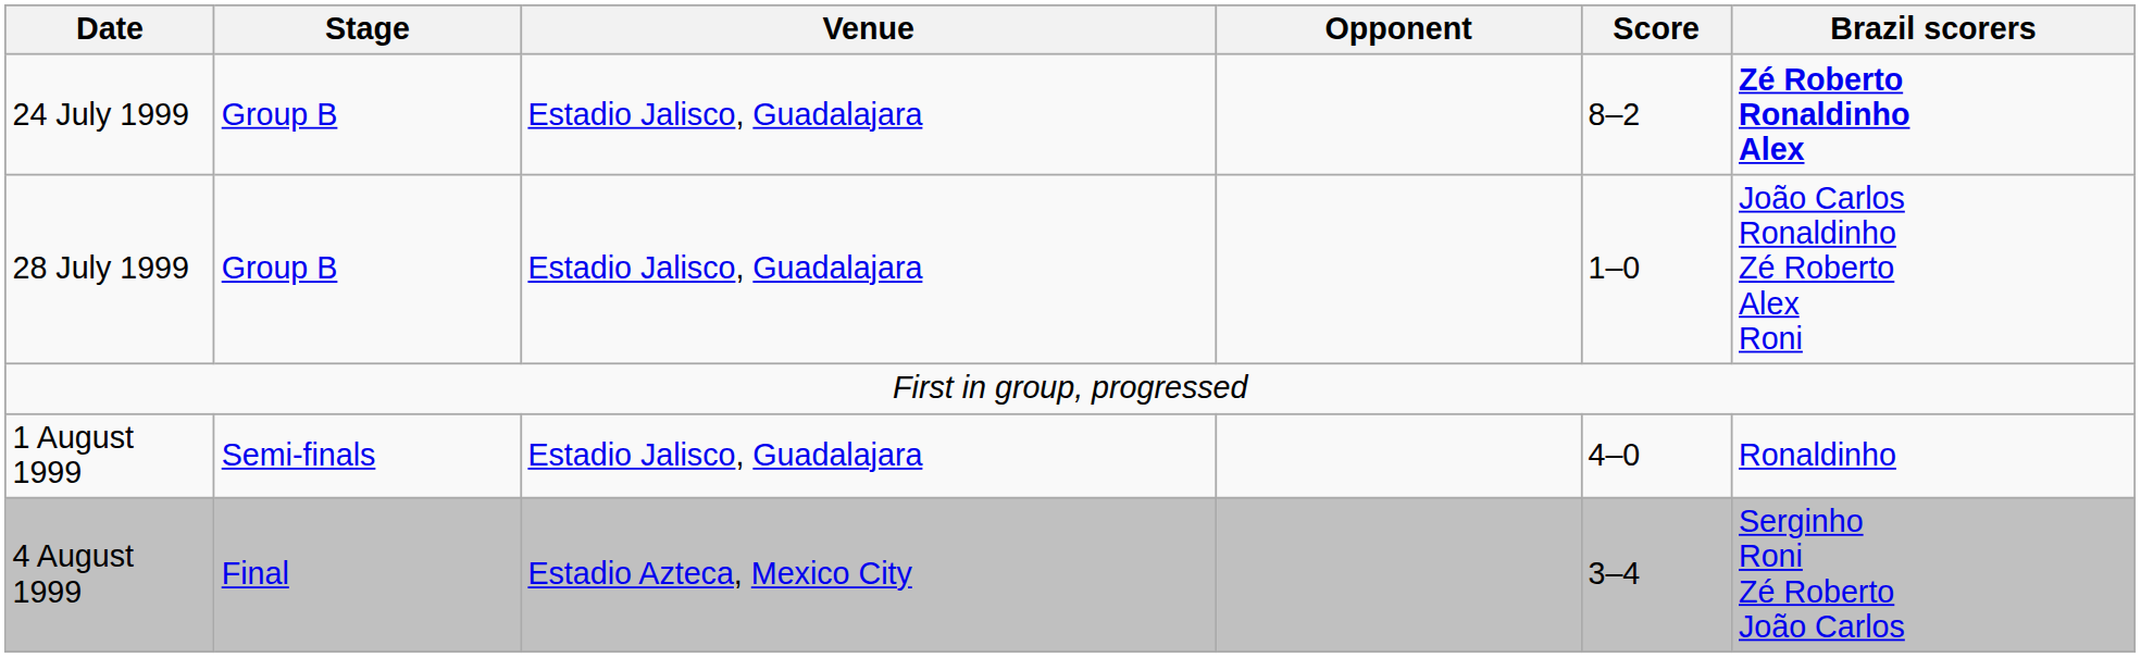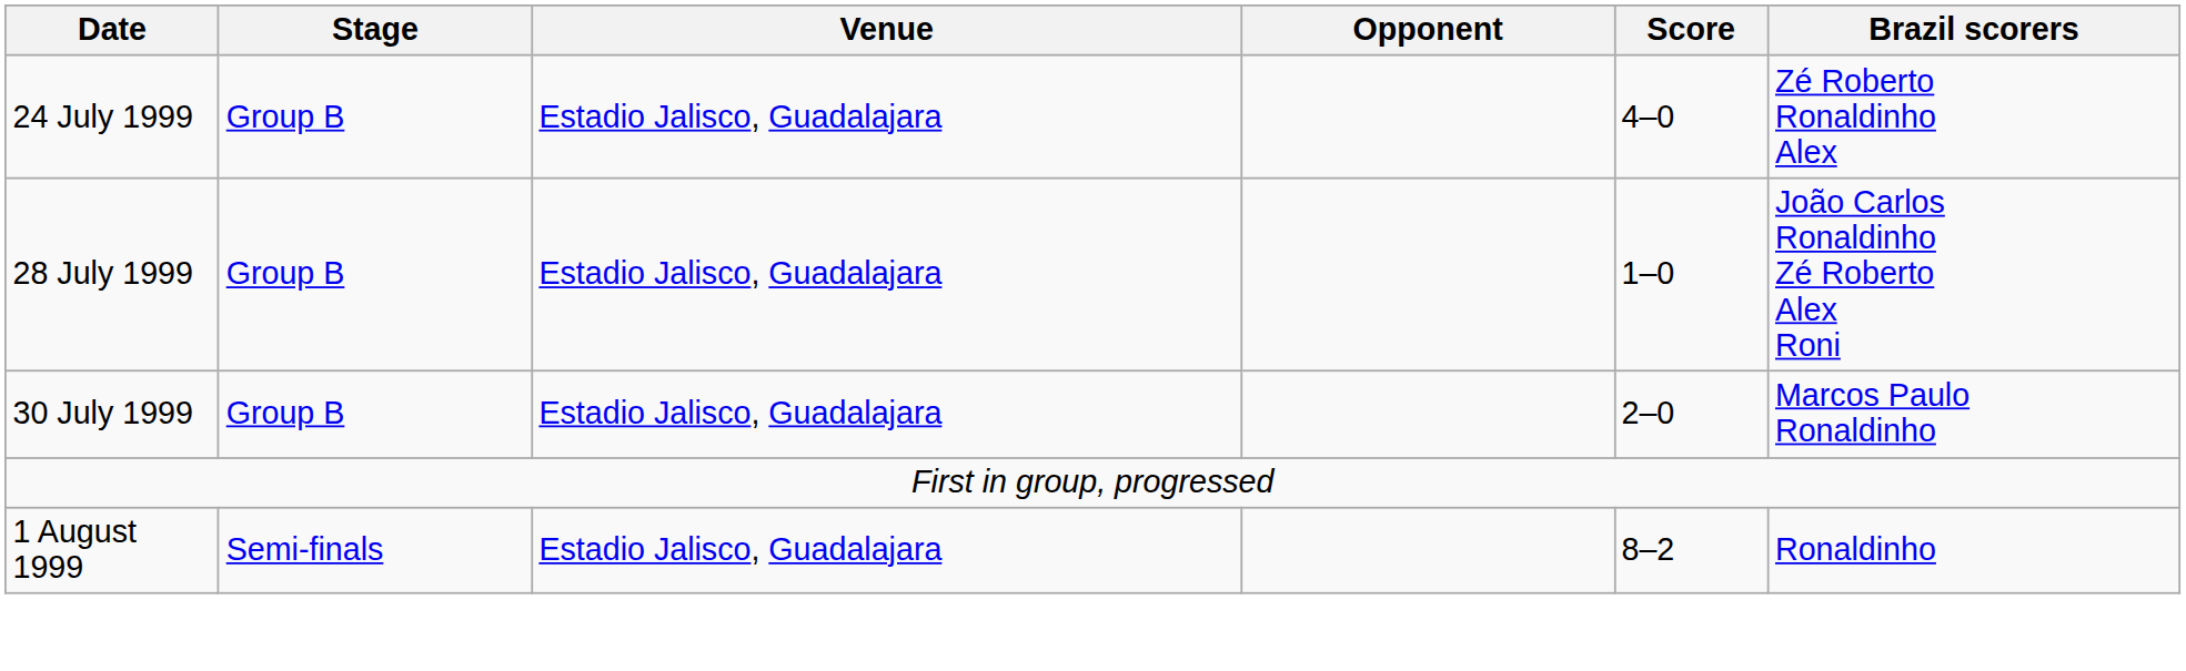24 July 1999 | Score: 8–2 -> 4–0
24 July 1999 | Brazil scorers: bold -> normal
+ row: 30 July 1999 | Group B | Estadio Jalisco, Guadalajara | 2–0 | Marcos Paulo Ronaldinho
1 August 1999 | Score: 4–0 -> 8–2
- row: 4 August 1999 | Final | Estadio Azteca, Mexico City | 3–4 | Serginho Roni Zé Roberto João Carlos
